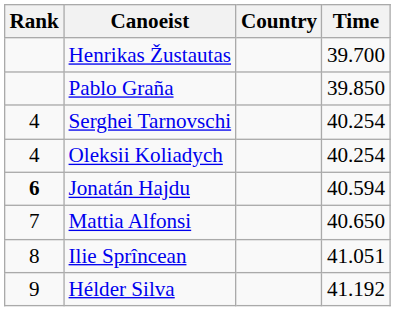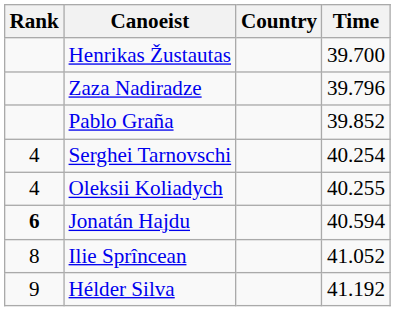+ row: Zaza Nadiradze | 39.796
Pablo Graña | Time: 39.850 -> 39.852
Oleksii Koliadych | Time: 40.254 -> 40.255
- row: 7 | Mattia Alfonsi | 40.650
Ilie Sprîncean | Time: 41.051 -> 41.052
